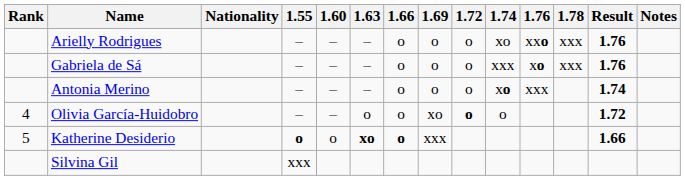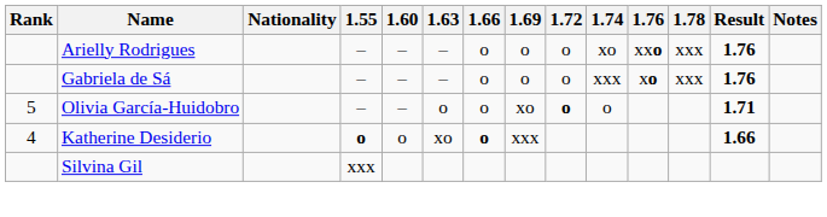- row: Antonia Merino | – | – | – | o | o | o | xo | xxx | 1.74
Olivia García-Huidobro | Rank: 4 -> 5
Olivia García-Huidobro | Result: 1.72 -> 1.71
Katherine Desiderio | Rank: 5 -> 4
Katherine Desiderio | 1.63: bold -> normal
